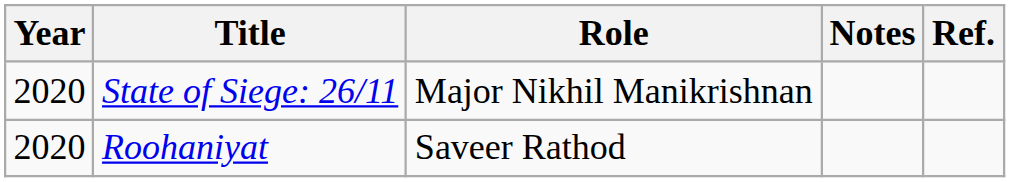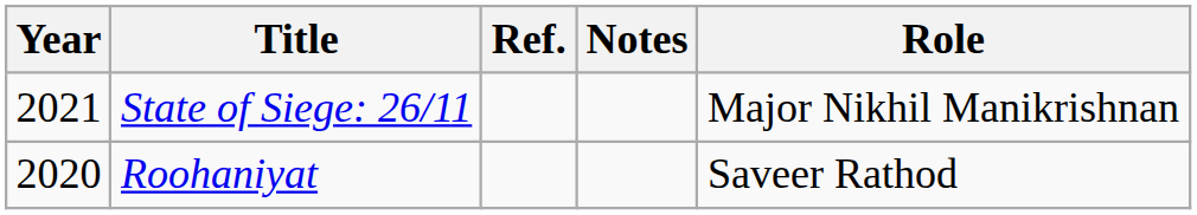columns swapped: Role <-> Ref.
State of Siege: 26/11 | Year: 2020 -> 2021
